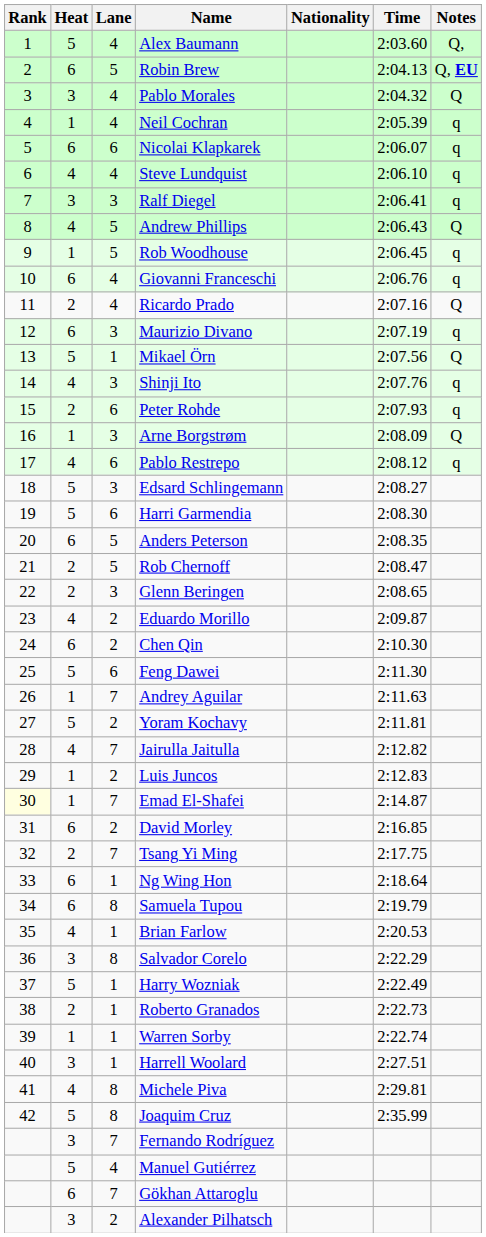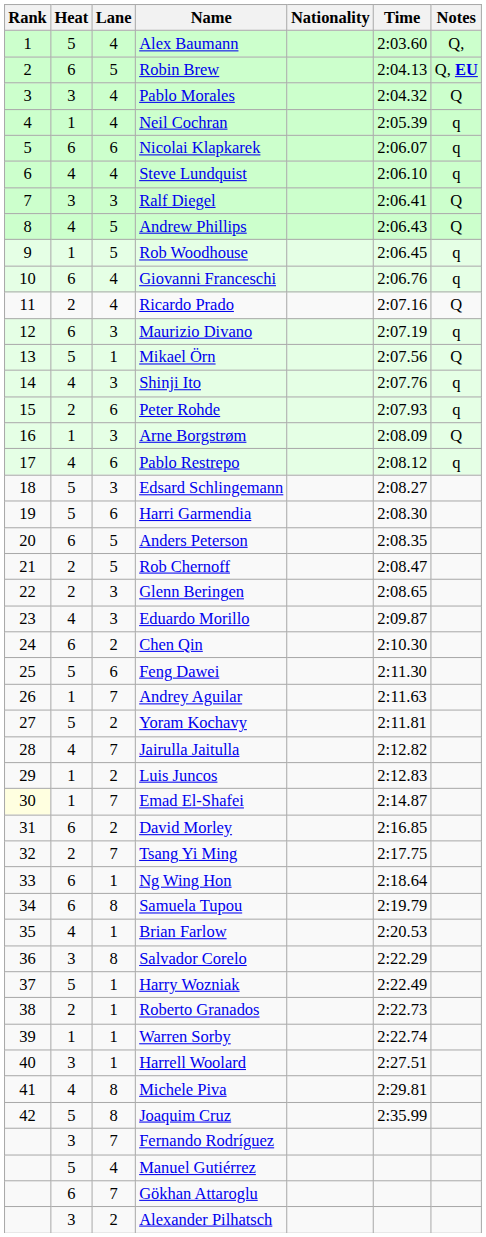Ralf Diegel | Notes: q -> Q
Eduardo Morillo | Lane: 2 -> 3
